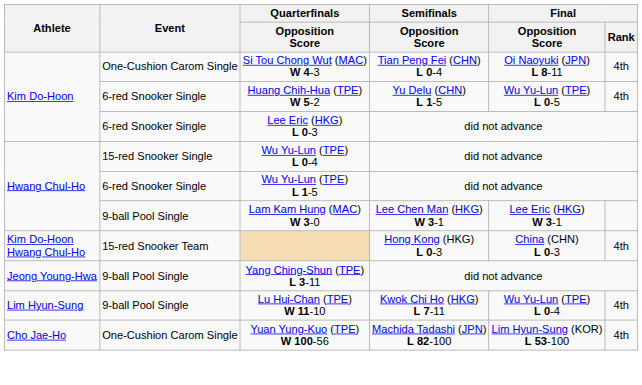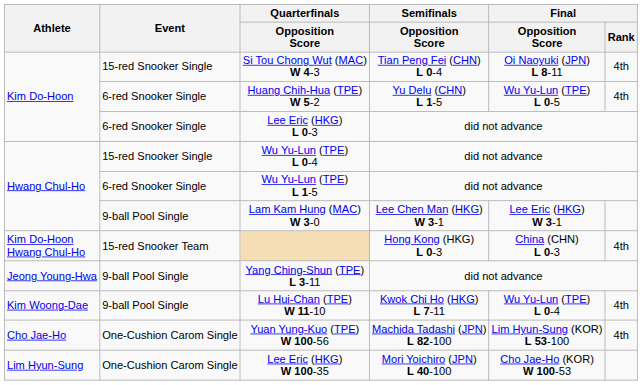Si Tou Chong Wut (MAC) W 4-3 | Event: One-Cushion Carom Single -> 15-red Snooker Single
Lu Hui-Chan (TPE) W 11-10 | Athlete: Lim Hyun-Sung -> Kim Woong-Dae
+ row: Lim Hyun-Sung | One-Cushion Carom Single | Lee Eric (HKG) W 100-35 | Mori Yoichiro (JPN) L 40-100 | Cho Jae-Ho (KOR) W 100-53
